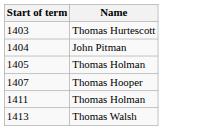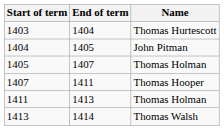+ column: End of term | 1404 | 1405 | 1407 | 1411 | 1413 | 1414
